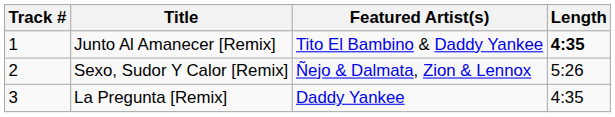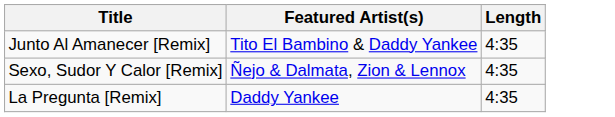- column: Track # | 1 | 2 | 3
Junto Al Amanecer [Remix] | Length: bold -> normal
Sexo, Sudor Y Calor [Remix] | Length: 5:26 -> 4:35
